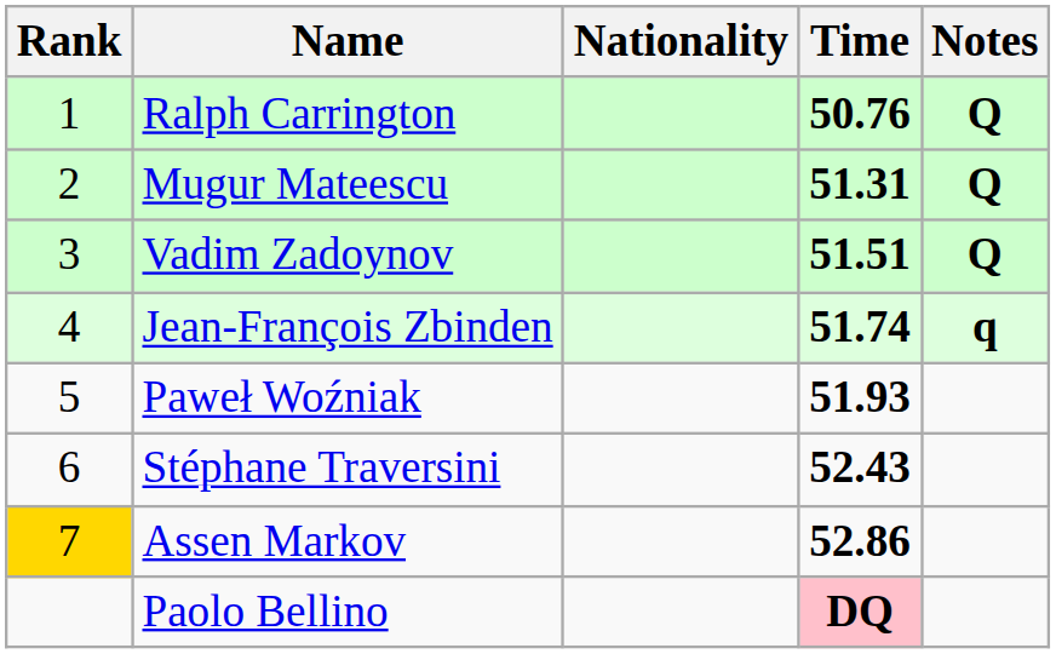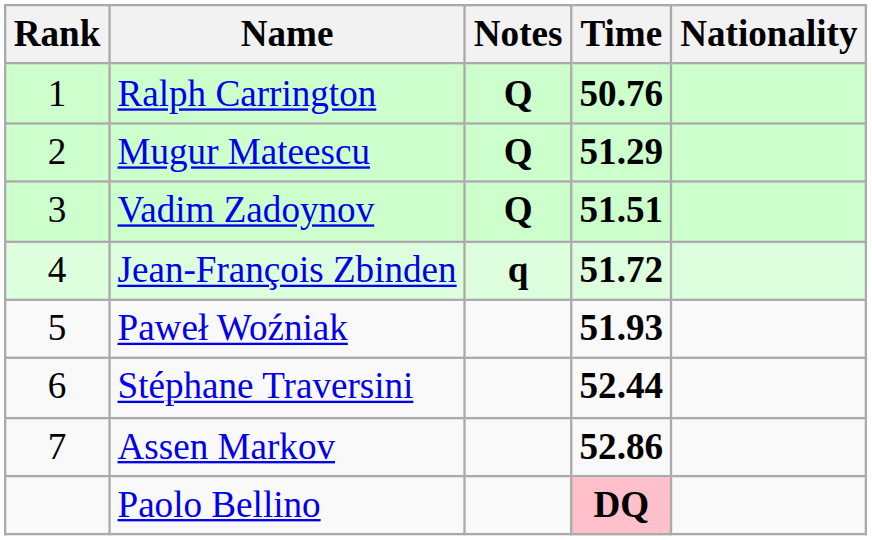columns swapped: Nationality <-> Notes
Mugur Mateescu | Time: 51.31 -> 51.29
Jean-François Zbinden | Time: 51.74 -> 51.72
Stéphane Traversini | Time: 52.43 -> 52.44
Assen Markov | Rank: gold background -> no background
